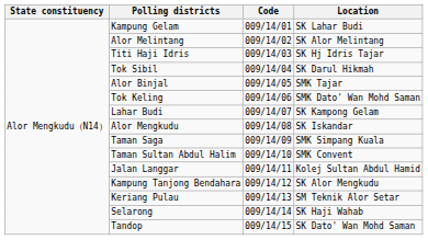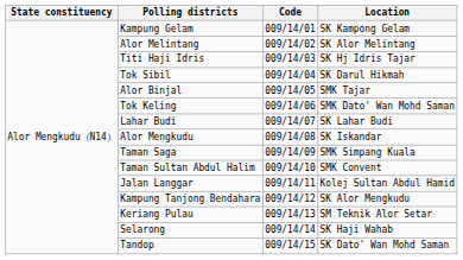Kampung Gelam | Location: SK Lahar Budi -> SK Kampong Gelam
Lahar Budi | Location: SK Kampong Gelam -> SK Lahar Budi
